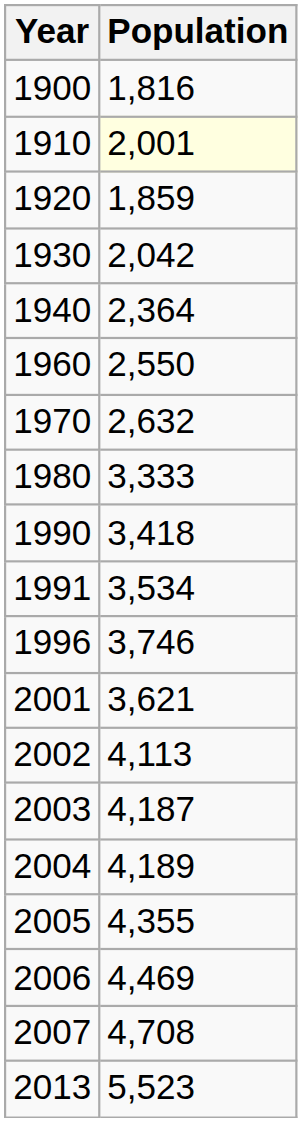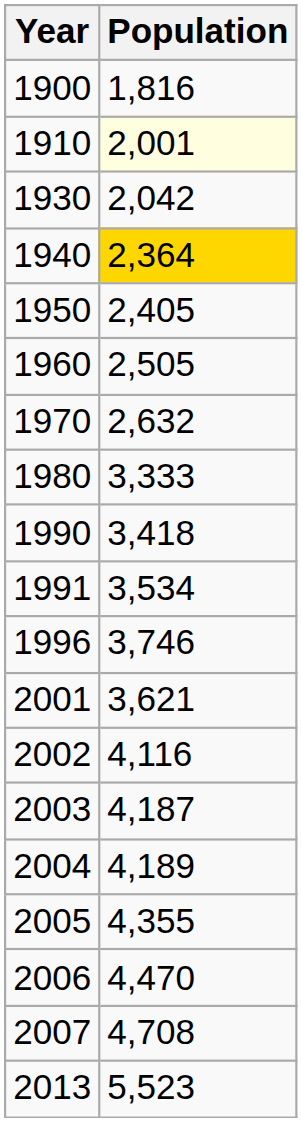- row: 1920 | 1,859
1940 | Population: no background -> gold background
+ row: 1950 | 2,405
1960 | Population: 2,550 -> 2,505
2002 | Population: 4,113 -> 4,116
2006 | Population: 4,469 -> 4,470
